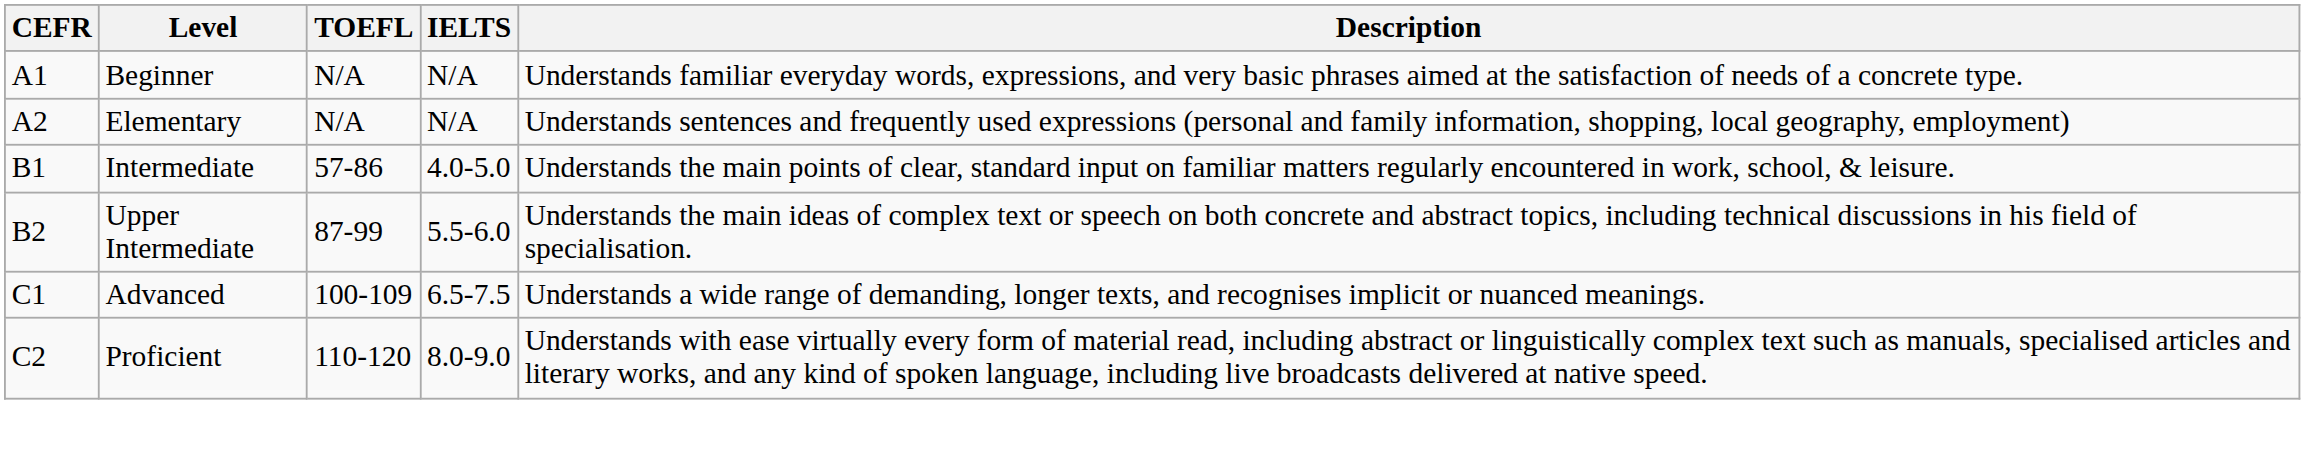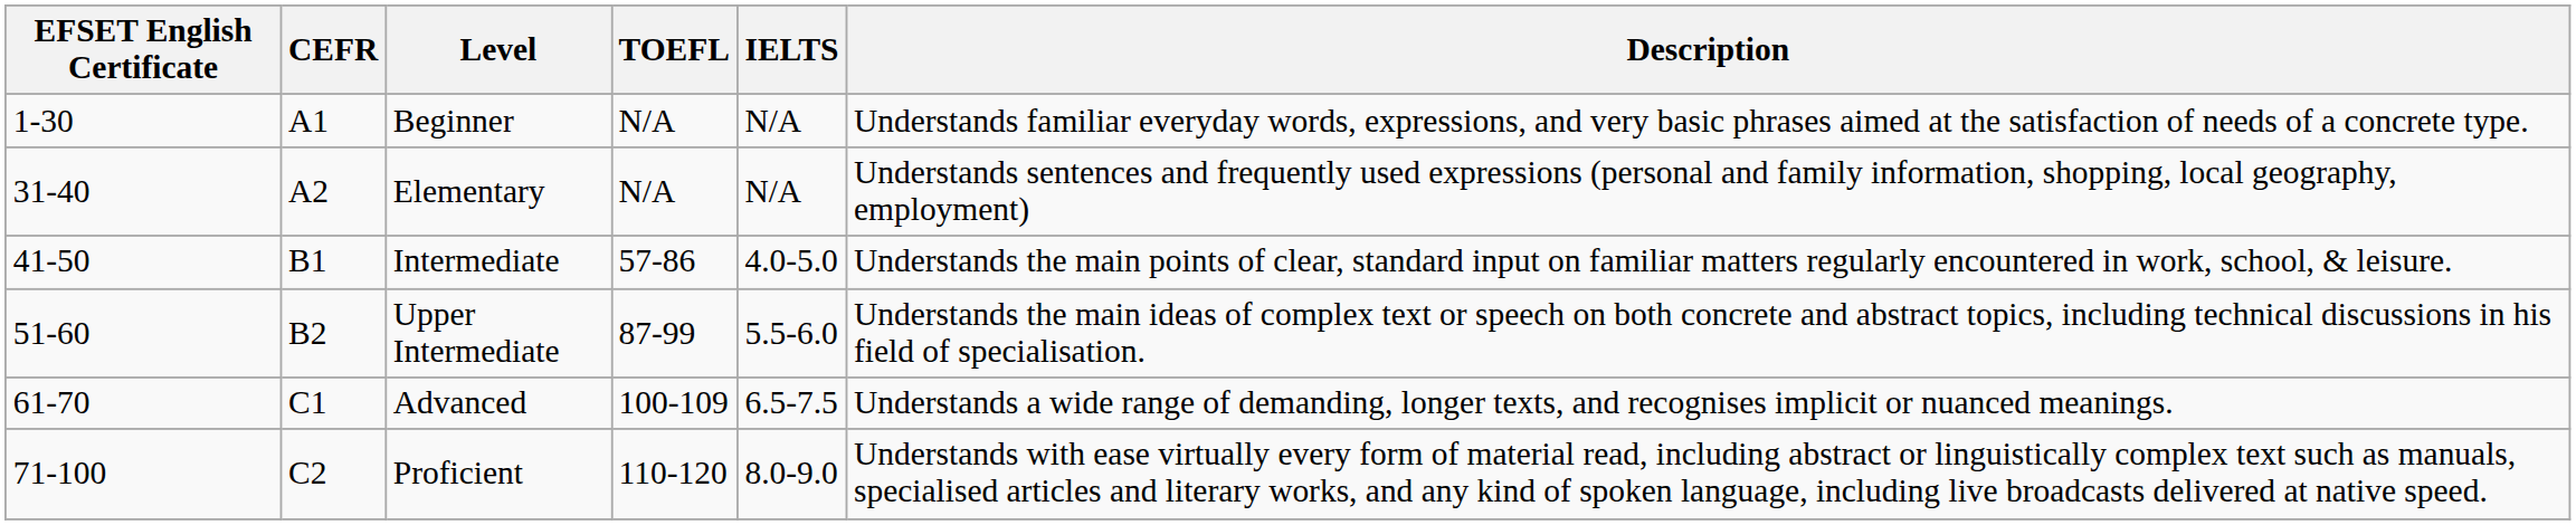+ column: EFSET English Certificate | 1-30 | 31-40 | 41-50 | 51-60 | 61-70 | 71-100
